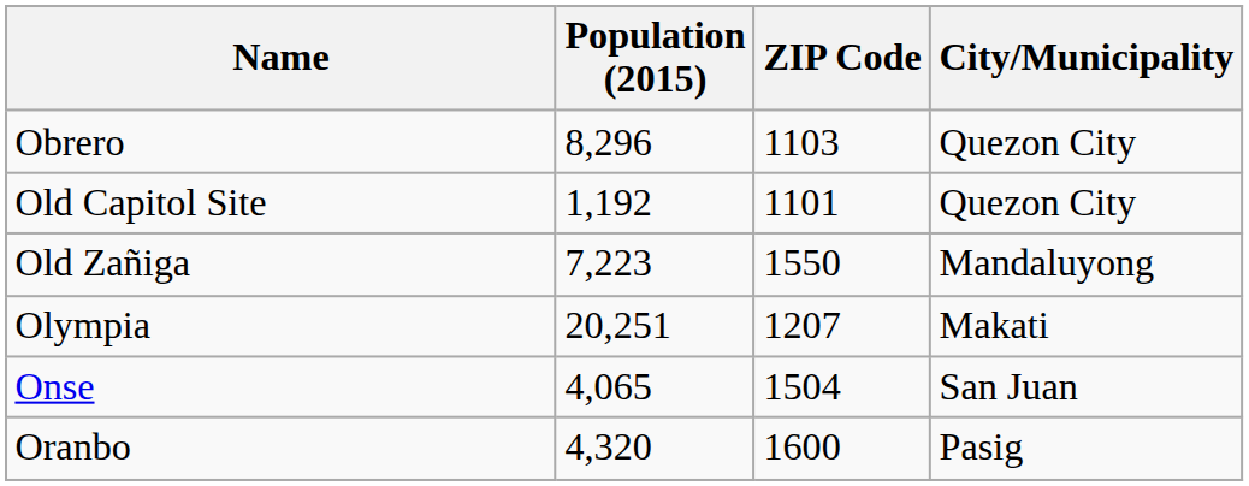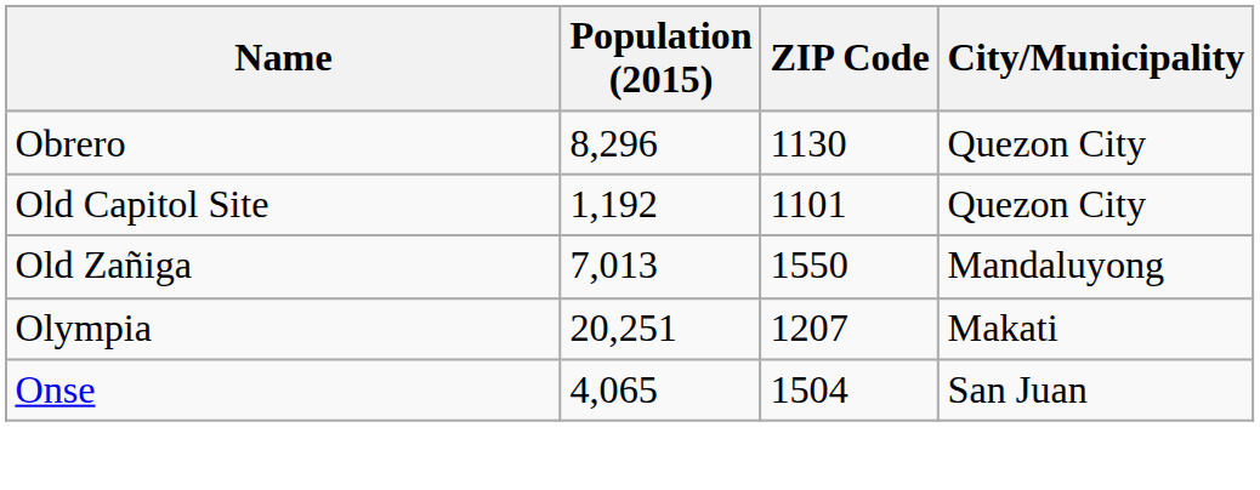Obrero | ZIP Code: 1103 -> 1130
Old Zañiga | Population (2015): 7,223 -> 7,013
- row: Oranbo | 4,320 | 1600 | Pasig
